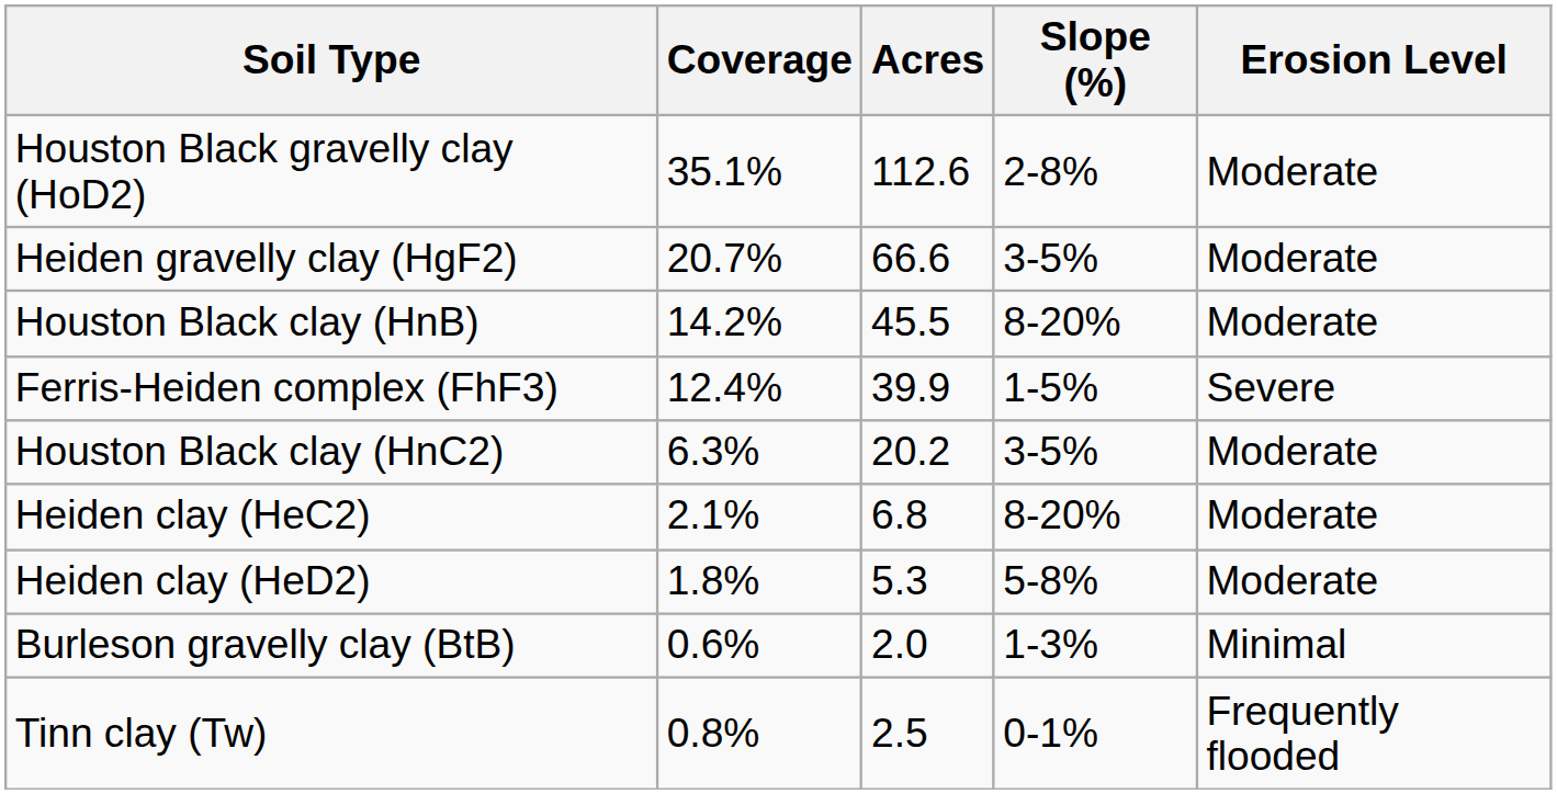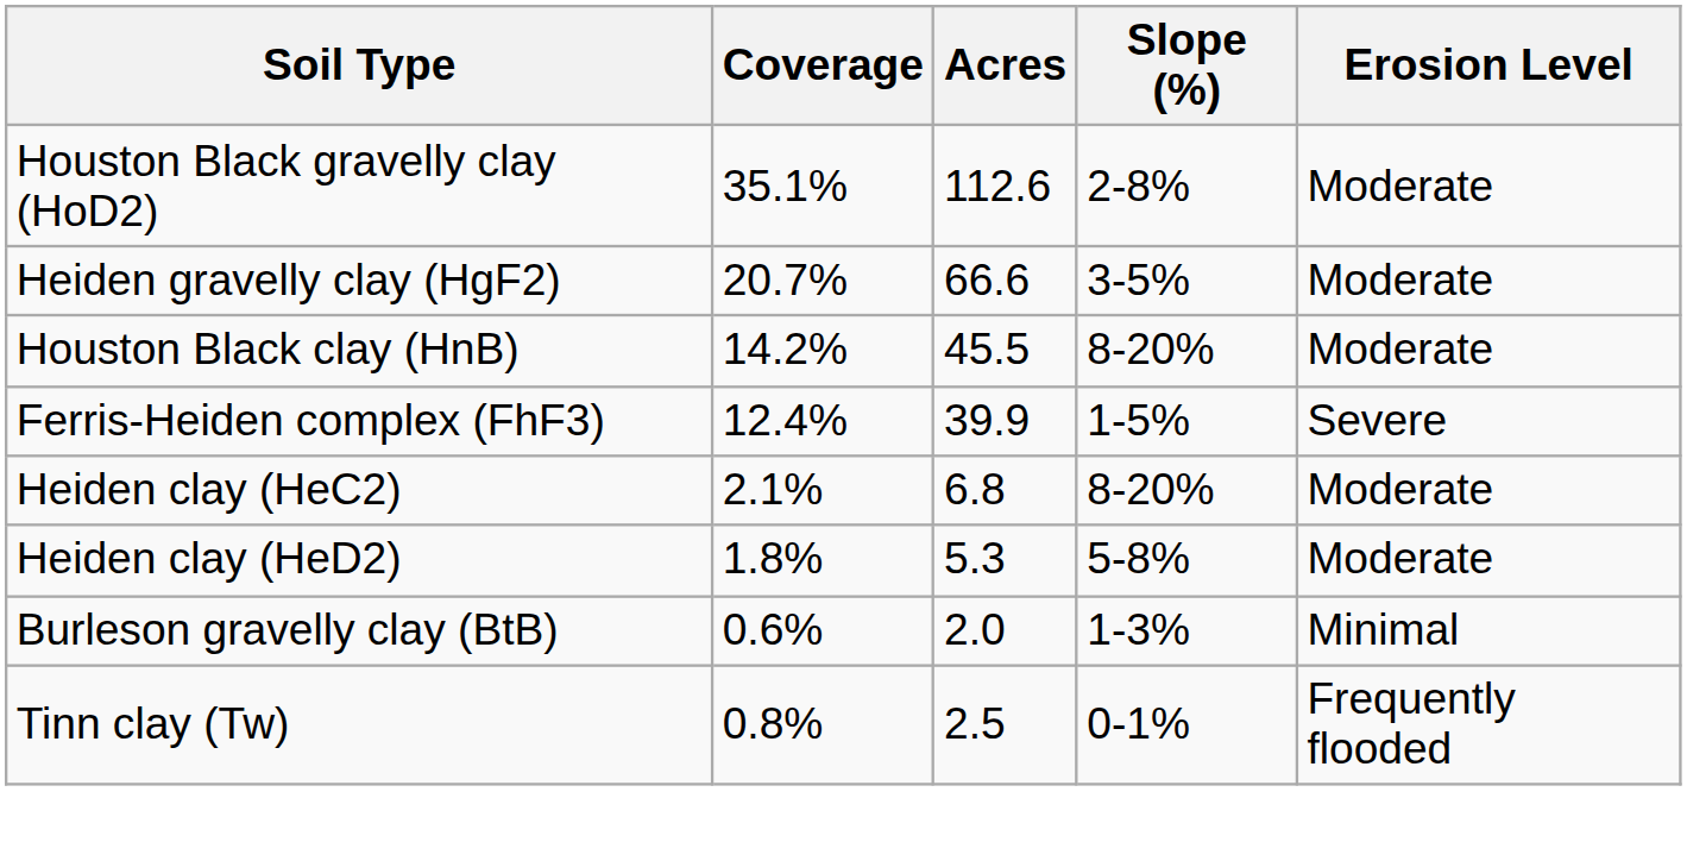- row: Houston Black clay (HnC2) | 6.3% | 20.2 | 3-5% | Moderate
